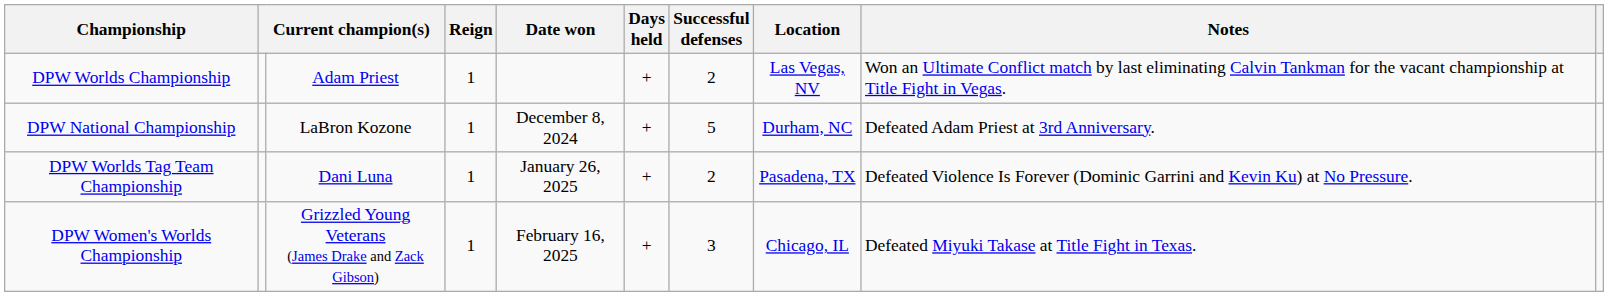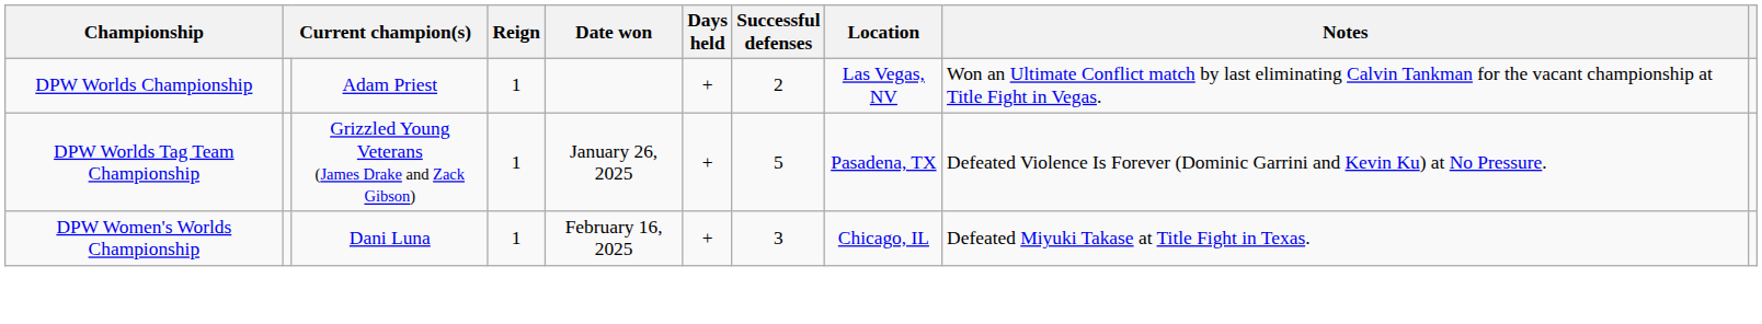- row: DPW National Championship | LaBron Kozone | 1 | December 8, 2024 | + | 5 | Durham, NC | Defeated Adam Priest at 3rd Anniversary.
DPW Worlds Tag Team Championship | column 3: Dani Luna -> Grizzled Young Veterans (James Drake and Zack Gibson)
DPW Worlds Tag Team Championship | Successful defenses: 2 -> 5
DPW Women's Worlds Championship | column 3: Grizzled Young Veterans (James Drake and Zack Gibson) -> Dani Luna
